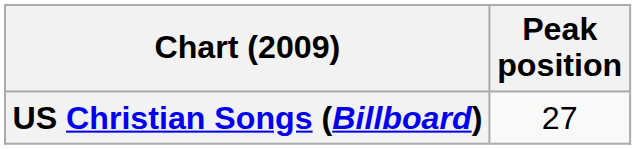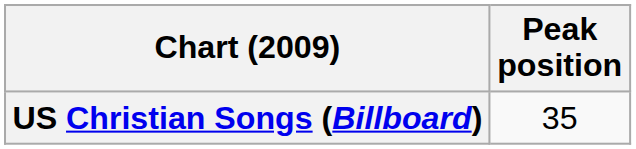US Christian Songs (Billboard) | Peak position: 27 -> 35
